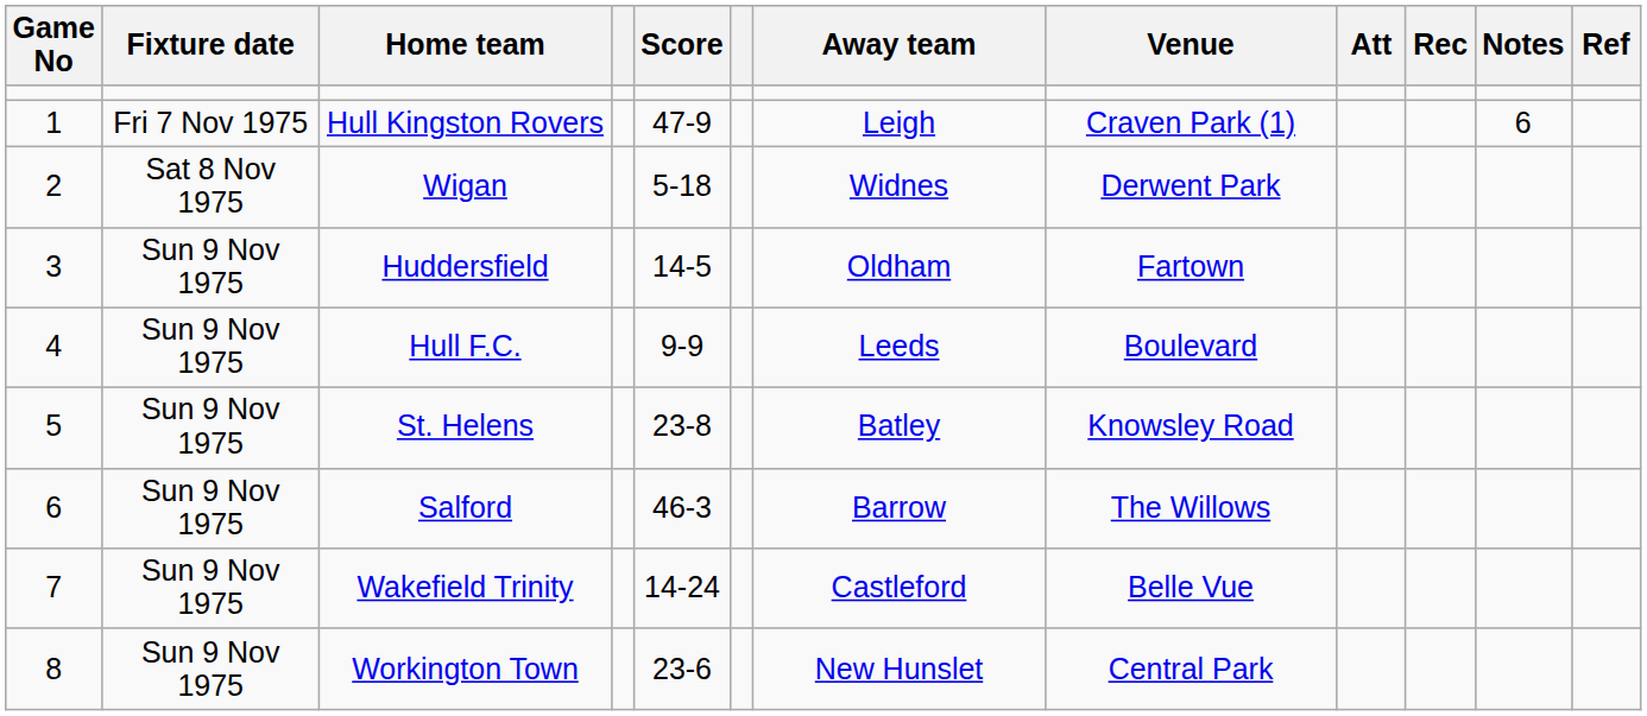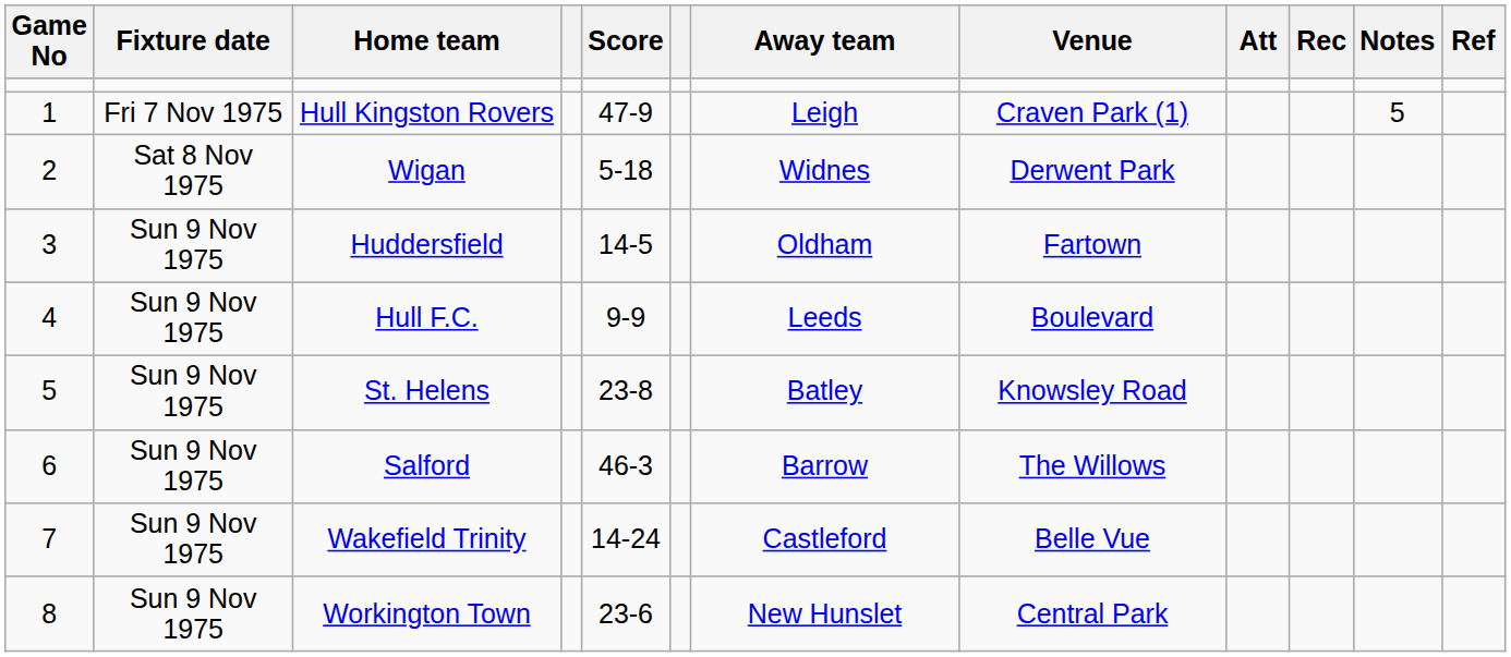Hull Kingston Rovers | Notes: 6 -> 5
